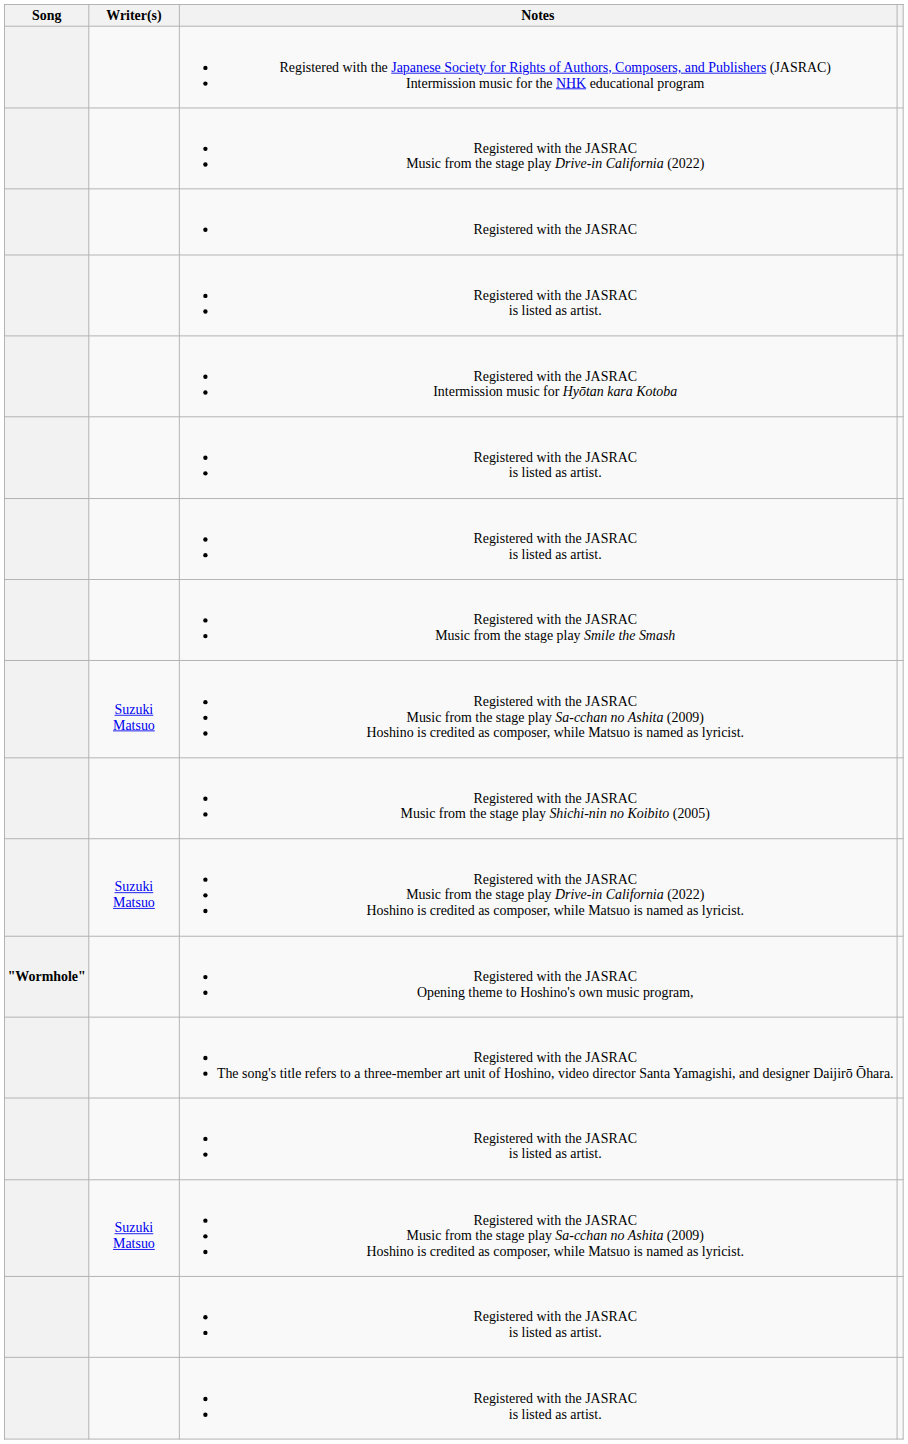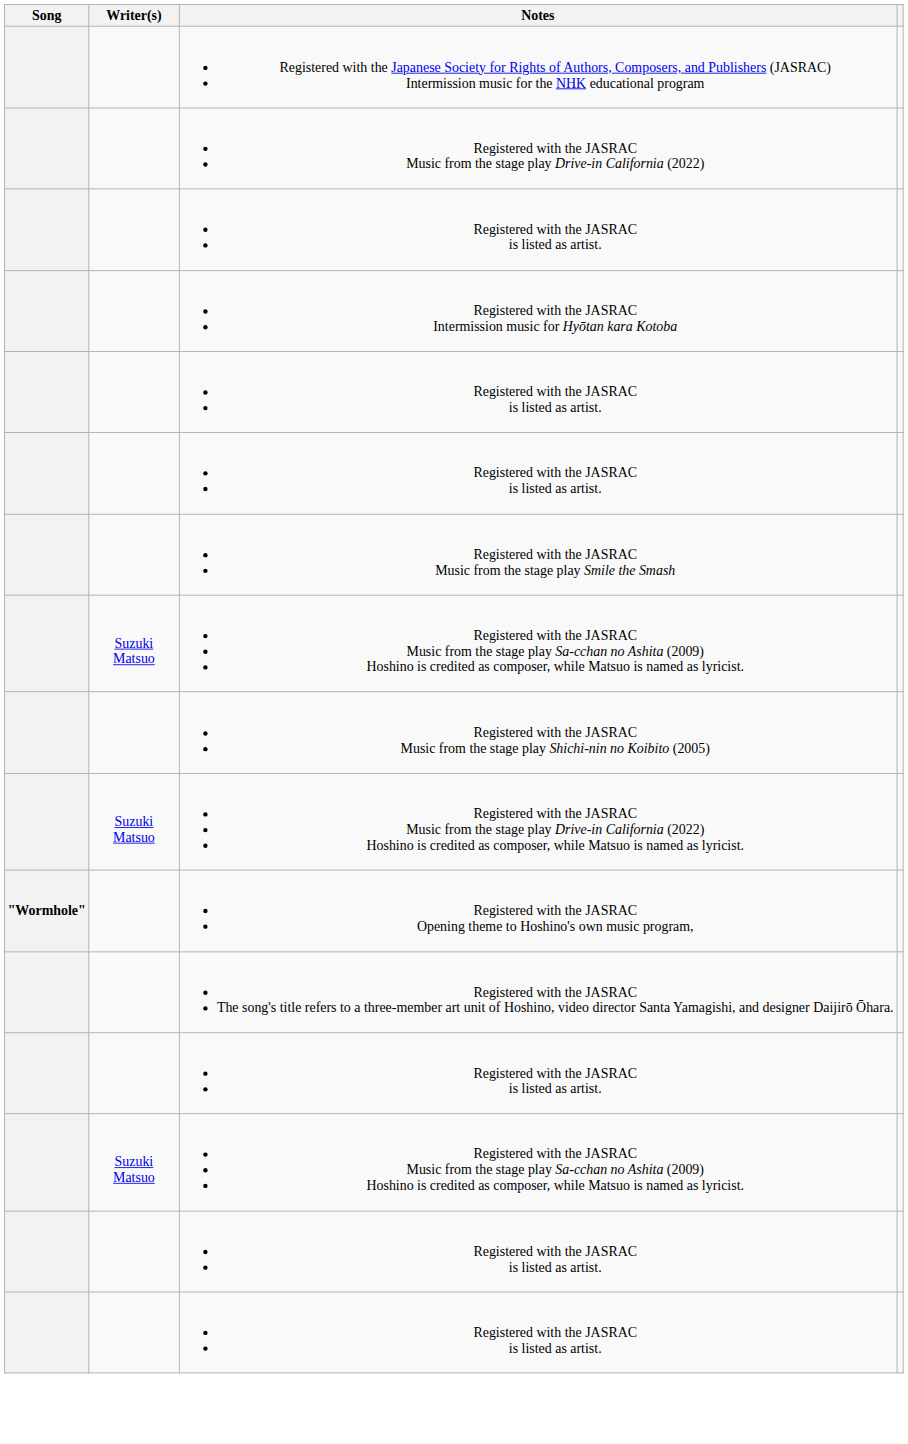- row: Registered with the JASRAC
